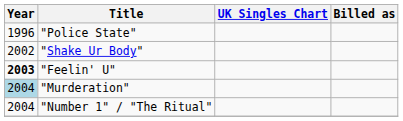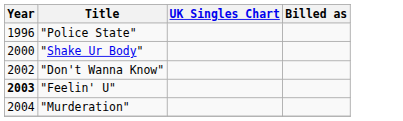"Shake Ur Body" | Year: 2002 -> 2000
+ row: 2002 | "Don't Wanna Know"
"Murderation" | Year: lightblue background -> no background
- row: 2004 | "Number 1" / "The Ritual"
